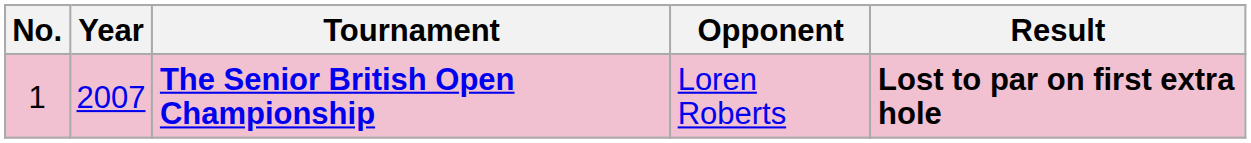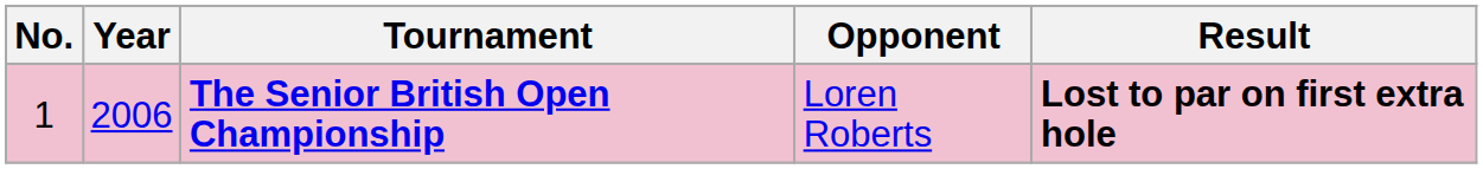The Senior British Open Championship | Year: 2007 -> 2006
